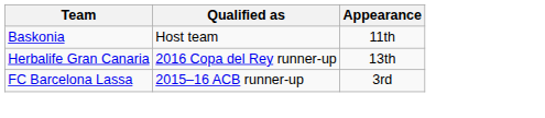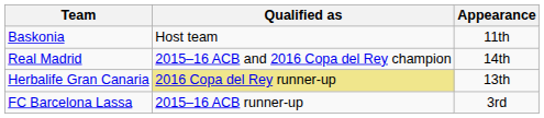+ row: Real Madrid | 2015–16 ACB and 2016 Copa del Rey champion | 14th
Herbalife Gran Canaria | Qualified as: no background -> khaki background
